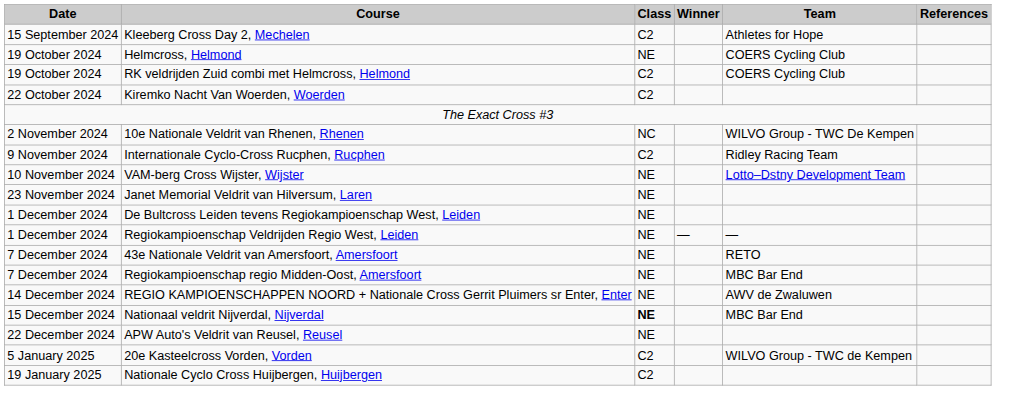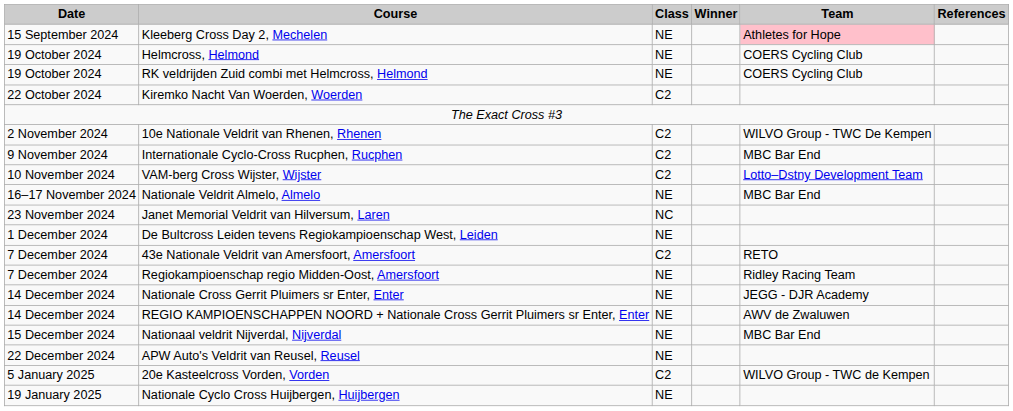Kleeberg Cross Day 2, Mechelen | Class: C2 -> NE
Kleeberg Cross Day 2, Mechelen | Team: no background -> pink background
RK veldrijden Zuid combi met Helmcross, Helmond | Class: C2 -> NE
10e Nationale Veldrit van Rhenen, Rhenen | Class: NC -> C2
Internationale Cyclo-Cross Rucphen, Rucphen | Team: Ridley Racing Team -> MBC Bar End
VAM-berg Cross Wijster, Wijster | Class: NE -> C2
+ row: 16–17 November 2024 | Nationale Veldrit Almelo, Almelo | NE | MBC Bar End
Janet Memorial Veldrit van Hilversum, Laren | Class: NE -> NC
- row: 1 December 2024 | Regiokampioenschap Veldrijden Regio West, Leiden | NE | — | —
43e Nationale Veldrit van Amersfoort, Amersfoort | Class: NE -> C2
Regiokampioenschap regio Midden-Oost, Amersfoort | Team: MBC Bar End -> Ridley Racing Team
+ row: 14 December 2024 | Nationale Cross Gerrit Pluimers sr Enter, Enter | NE | JEGG - DJR Academy
Nationaal veldrit Nijverdal, Nijverdal | Class: bold -> normal
Nationale Cyclo Cross Huijbergen, Huijbergen | Class: C2 -> NE
